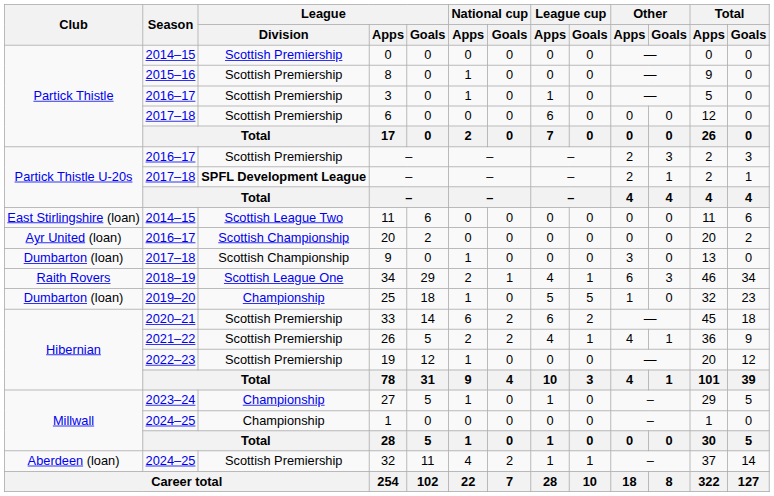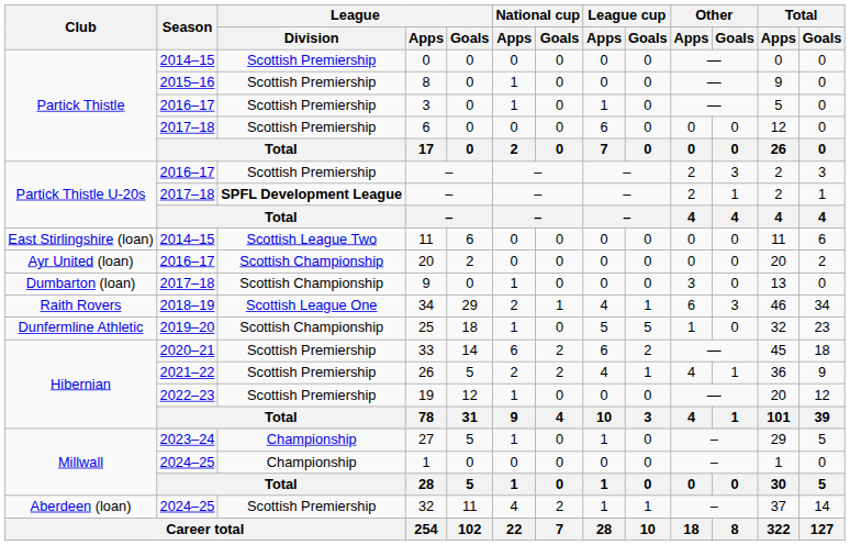25 | Club: Dumbarton (loan) -> Dunfermline Athletic
25 | League / Division: Championship -> Scottish Championship
